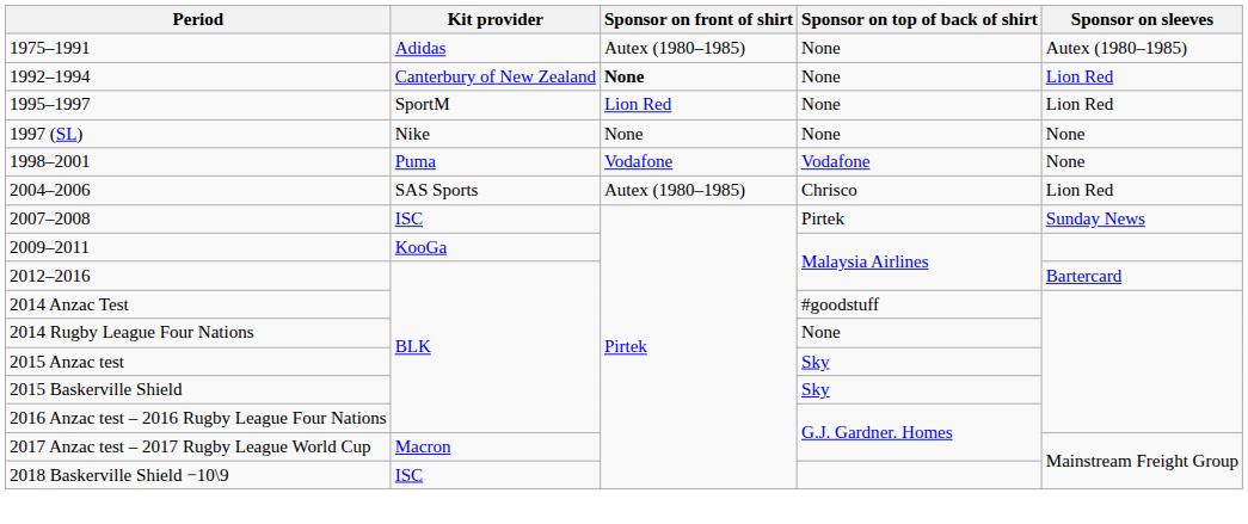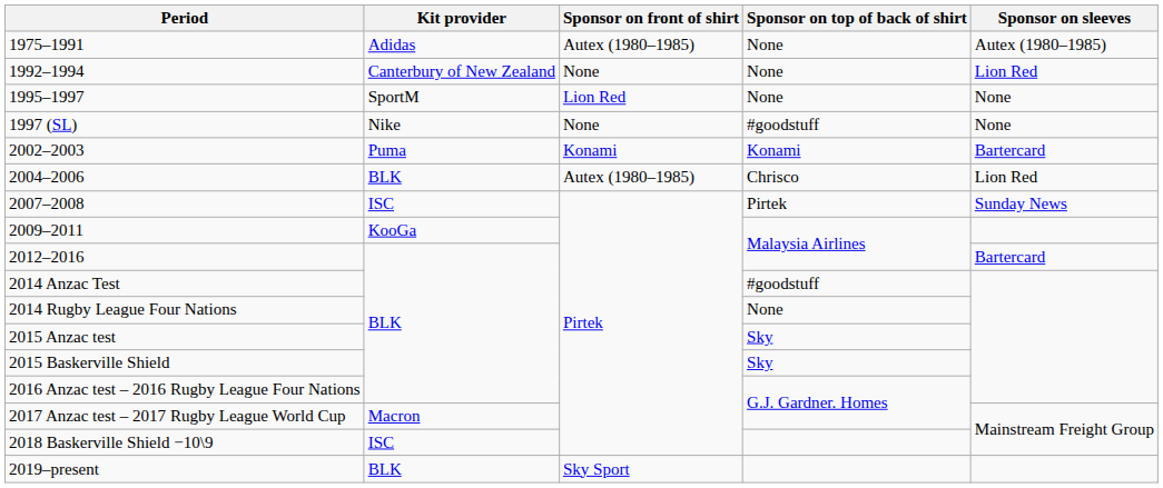1992–1994 | Sponsor on front of shirt: bold -> normal
1995–1997 | Sponsor on sleeves: Lion Red -> None
1997 (SL) | Sponsor on top of back of shirt: None -> #goodstuff
- row: 1998–2001 | Puma | Vodafone | Vodafone | None
+ row: 2002–2003 | Puma | Konami | Konami | Bartercard
2004–2006 | Kit provider: SAS Sports -> BLK
+ row: 2019–present | BLK | Sky Sport
